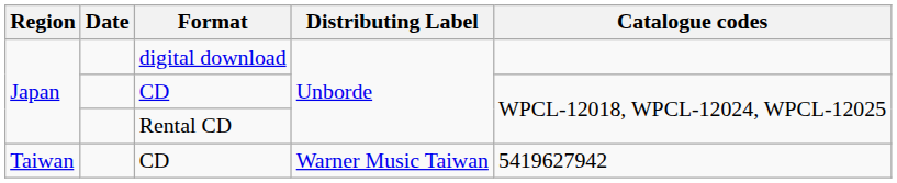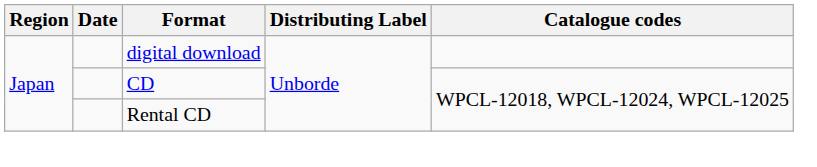- row: Taiwan | CD | Warner Music Taiwan | 5419627942
